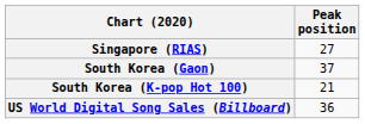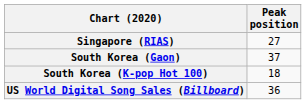South Korea (K-pop Hot 100) | Peak position: 21 -> 18
